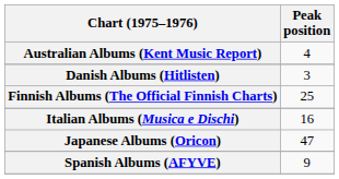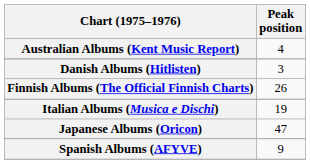Finnish Albums (The Official Finnish Charts) | Peak position: 25 -> 26
Italian Albums (Musica e Dischi) | Peak position: 16 -> 19
